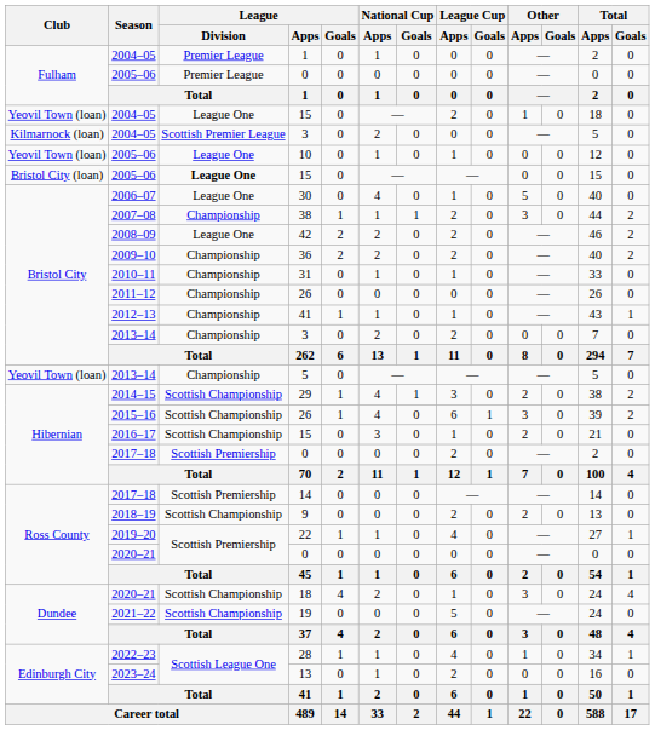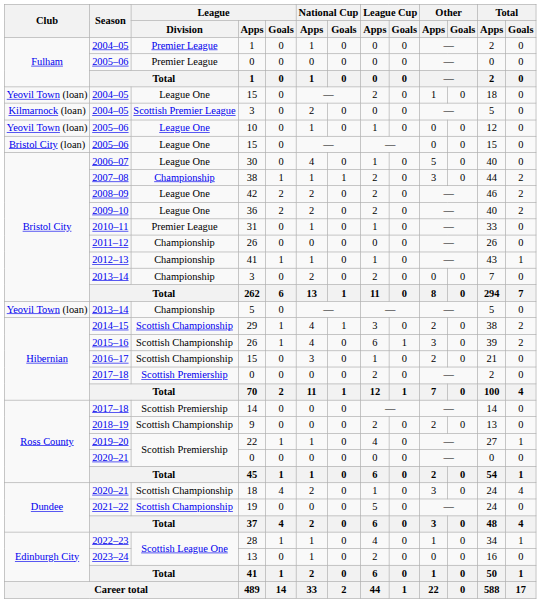2005–06 / 15 | League / Division: bold -> normal
36 | League / Division: Championship -> League One
31 | League / Division: Championship -> Premier League
